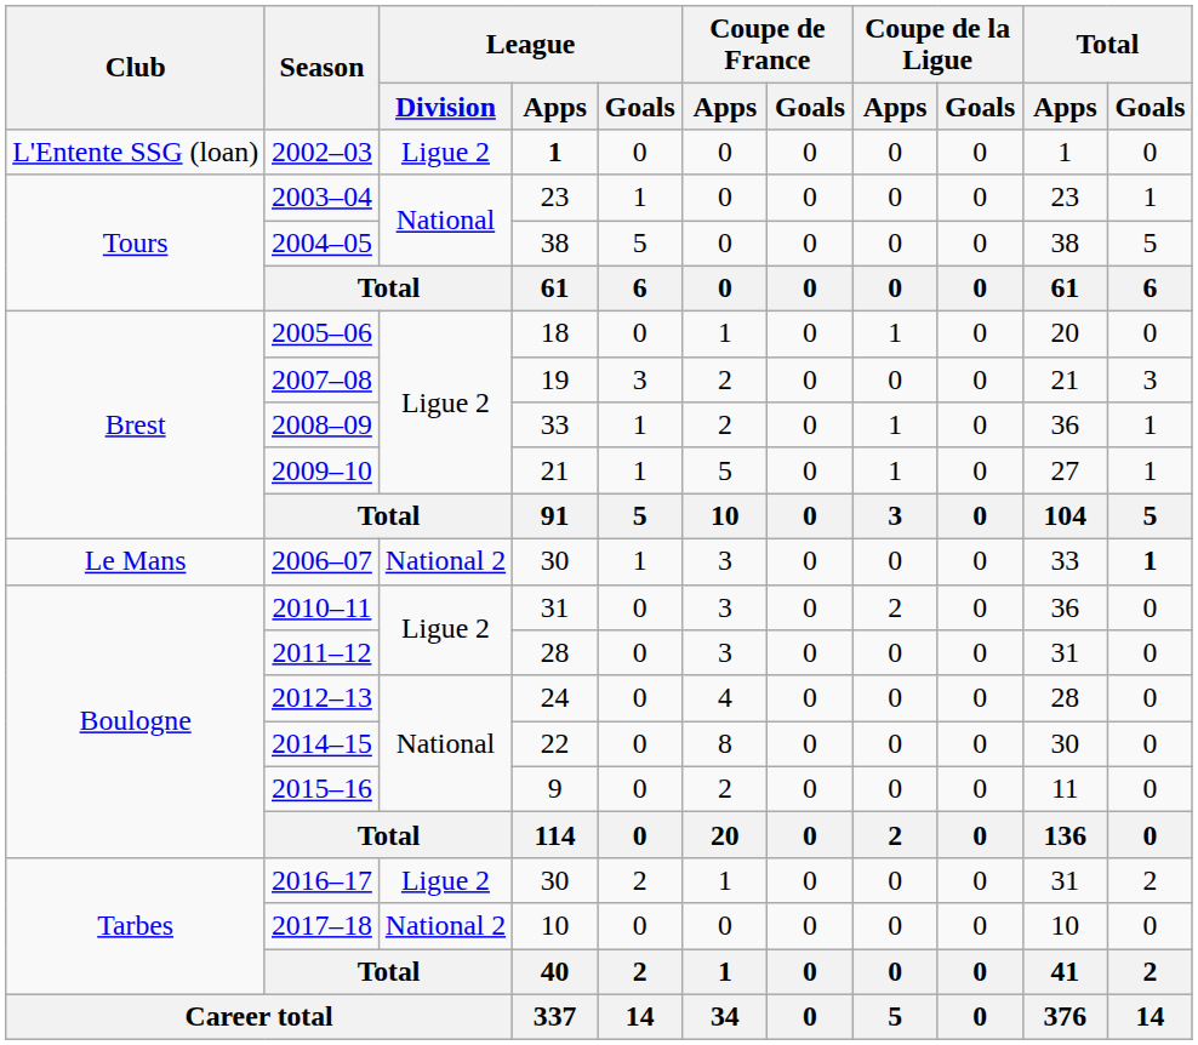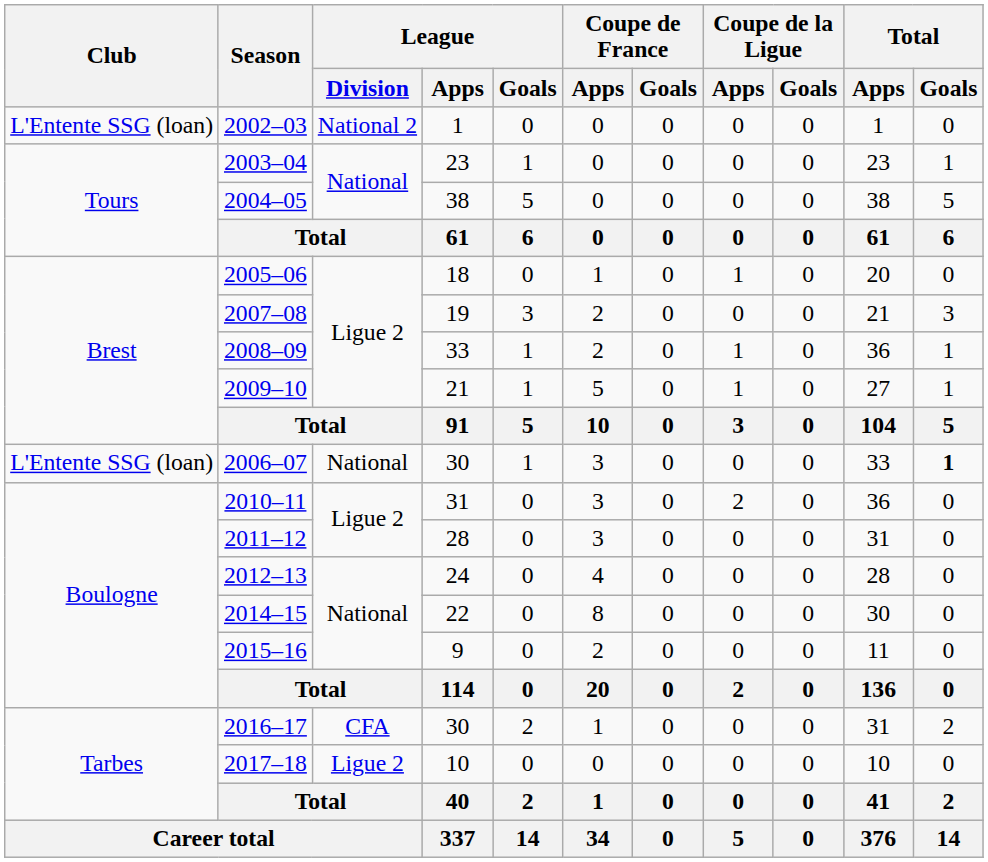2002–03 | League / Division: Ligue 2 -> National 2
2002–03 | League / Apps: bold -> normal
2006–07 | Club: Le Mans -> L'Entente SSG (loan)
2006–07 | League / Division: National 2 -> National
2016–17 | League / Division: Ligue 2 -> CFA
2017–18 | League / Division: National 2 -> Ligue 2
